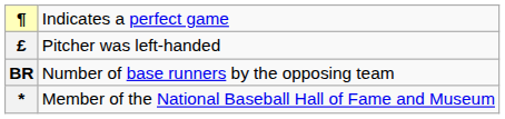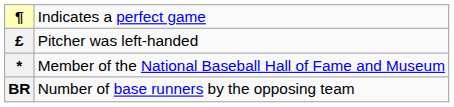rows swapped: * <-> BR
